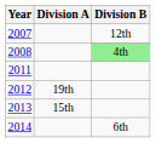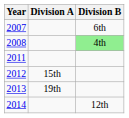2007 | Division B: 12th -> 6th
2012 | Division A: 19th -> 15th
2013 | Division A: 15th -> 19th
2014 | Division B: 6th -> 12th
